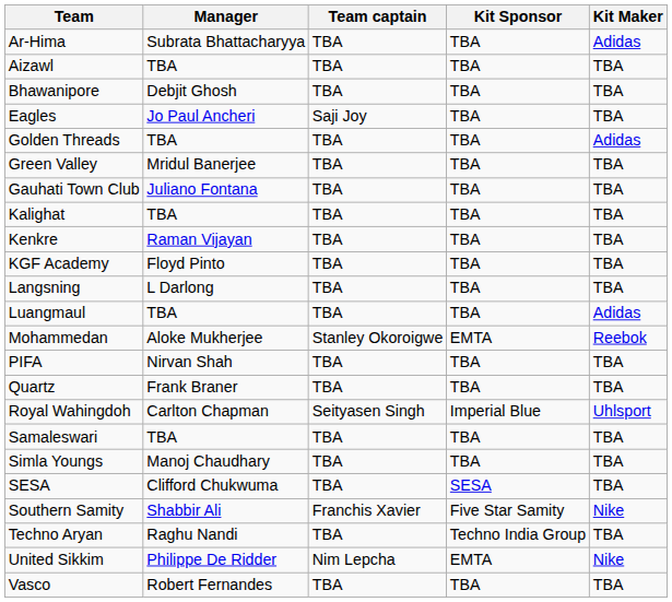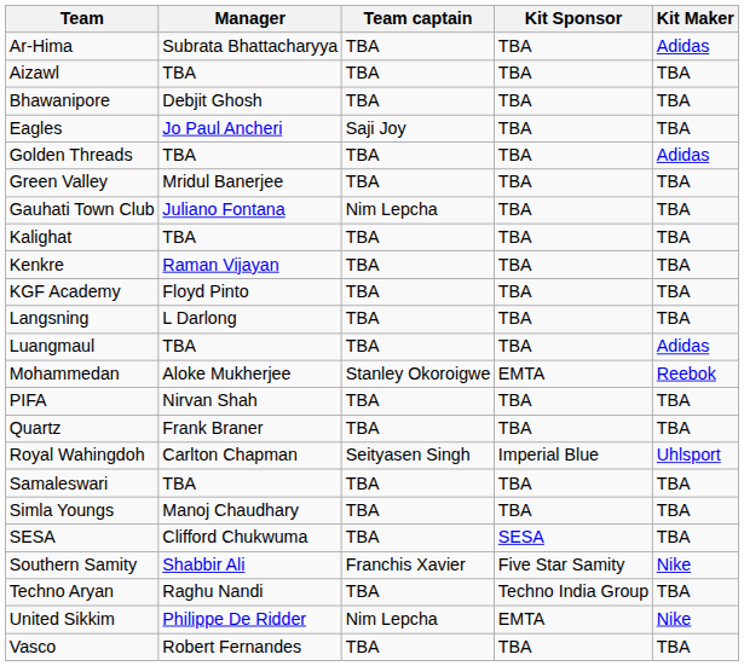Gauhati Town Club | Team captain: TBA -> Nim Lepcha
